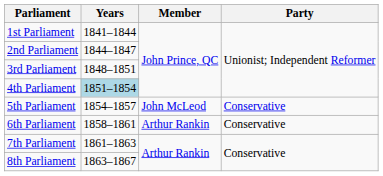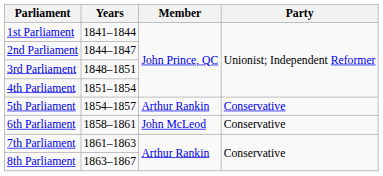4th Parliament | Years: lightblue background -> no background
5th Parliament | Member: John McLeod -> Arthur Rankin
6th Parliament | Member: Arthur Rankin -> John McLeod
